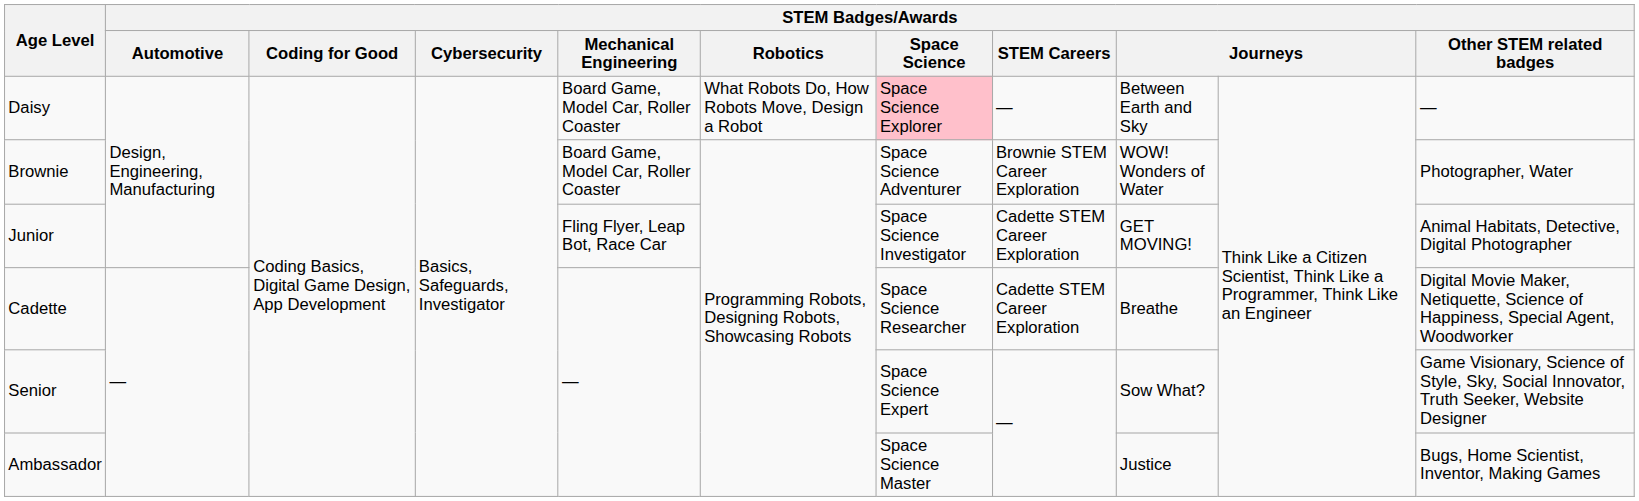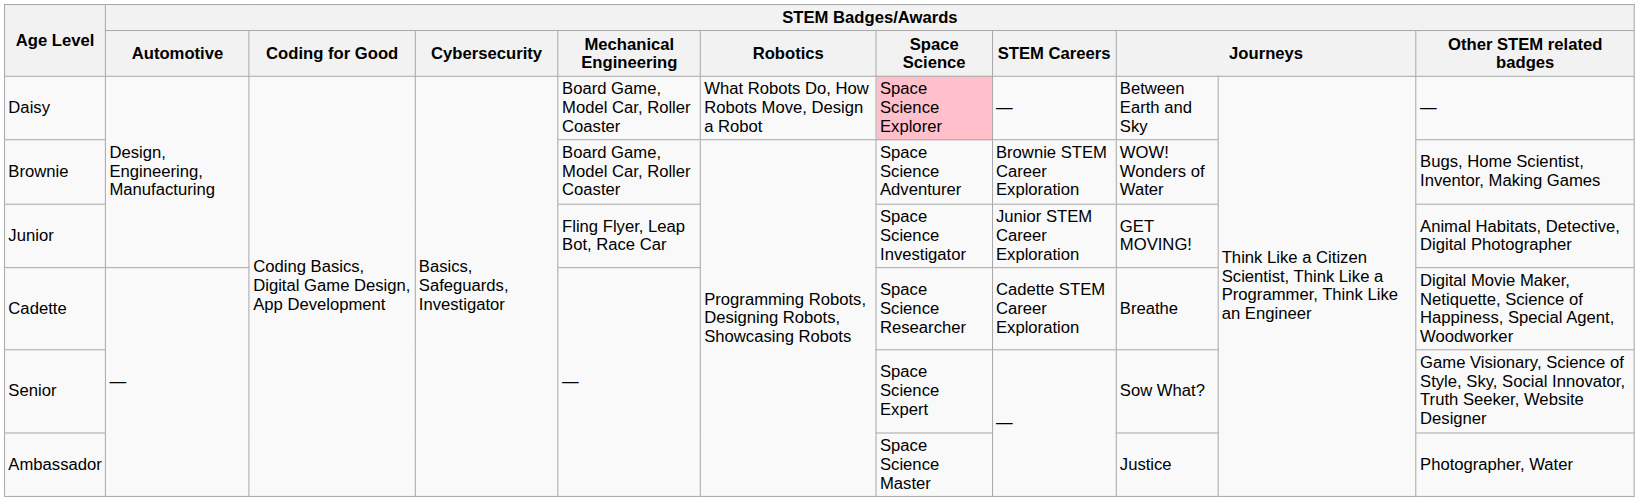Brownie | STEM Badges/Awards / Other STEM related badges: Photographer, Water -> Bugs, Home Scientist, Inventor, Making Games
Junior | STEM Badges/Awards / STEM Careers: Cadette STEM Career Exploration -> Junior STEM Career Exploration
Ambassador | STEM Badges/Awards / Other STEM related badges: Bugs, Home Scientist, Inventor, Making Games -> Photographer, Water
